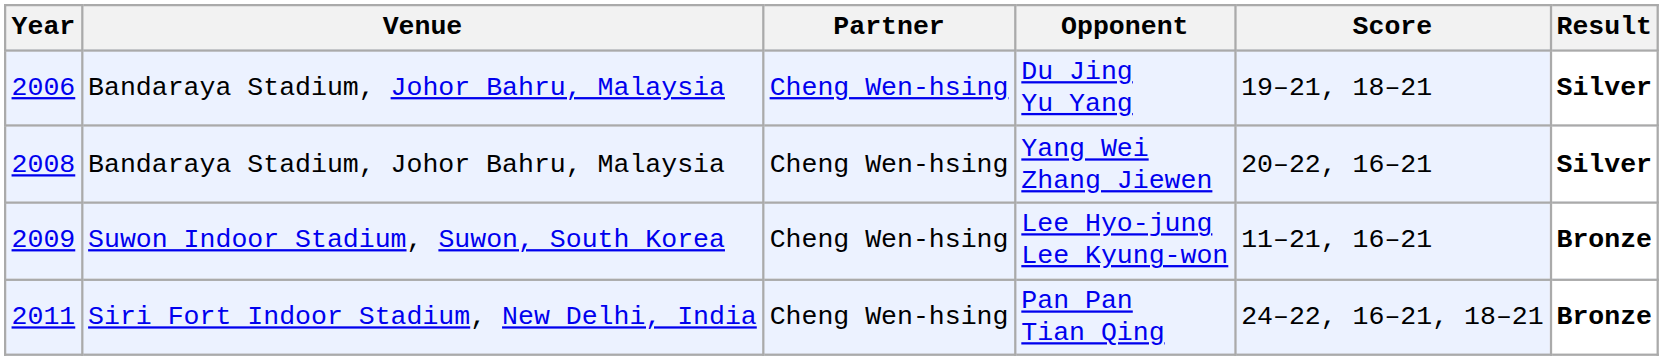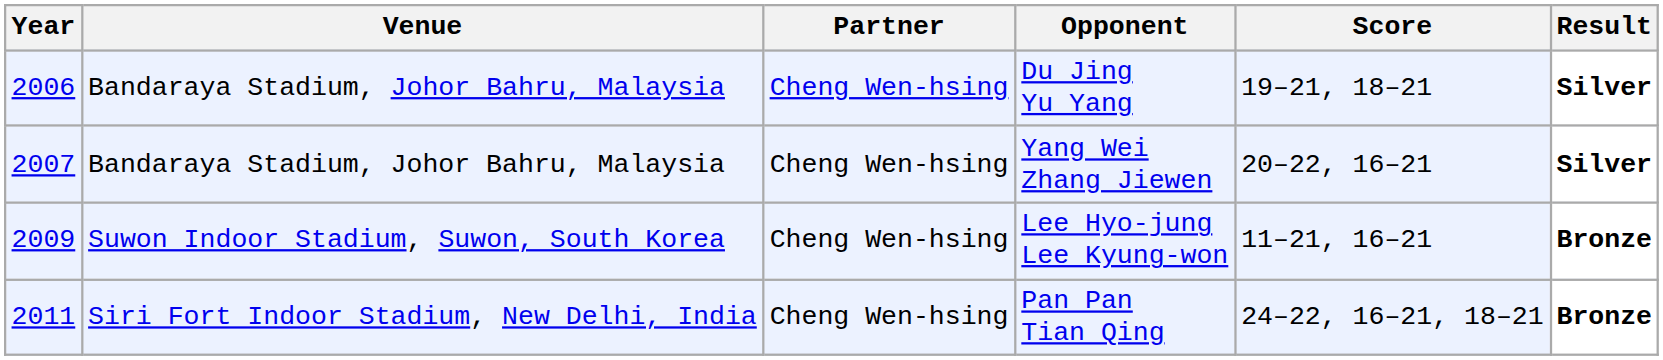Yang Wei Zhang Jiewen | Year: 2008 -> 2007
